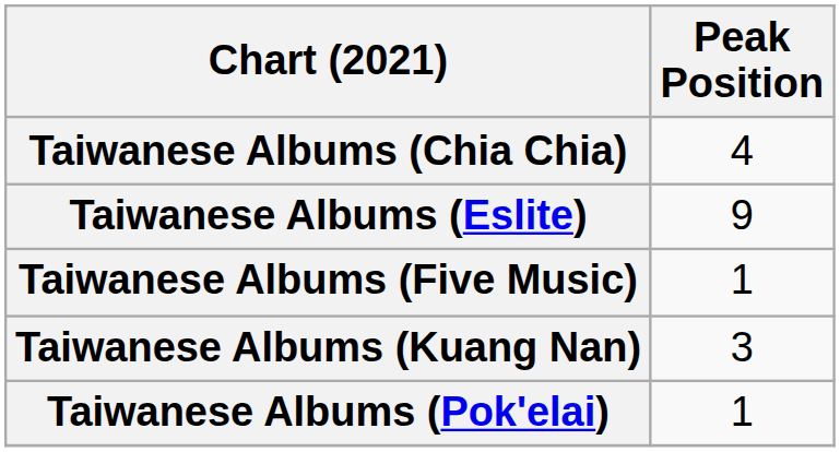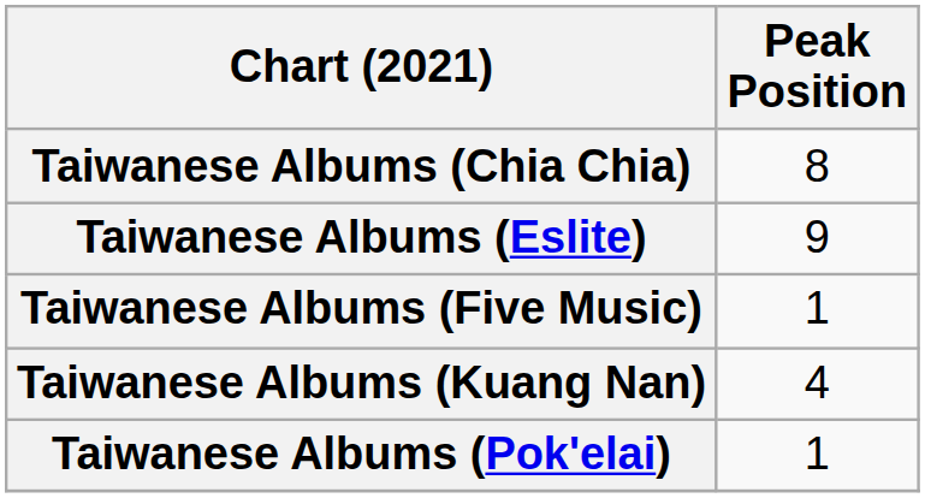Taiwanese Albums (Chia Chia) | Peak Position: 4 -> 8
Taiwanese Albums (Kuang Nan) | Peak Position: 3 -> 4
